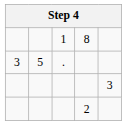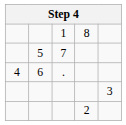+ row: 5 | 7
. | column 1: 3 -> 4
. | column 2: 5 -> 6
